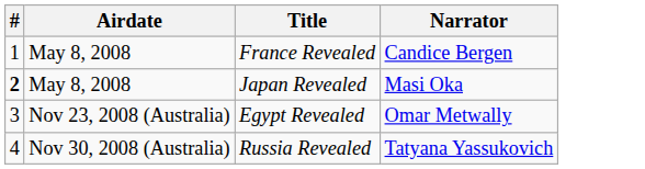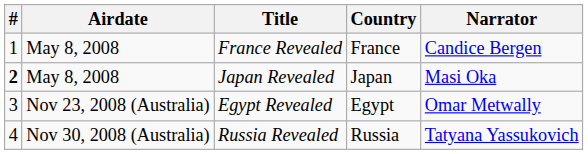+ column: Country | France | Japan | Egypt | Russia
